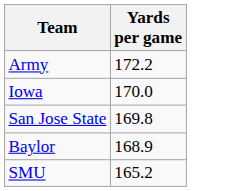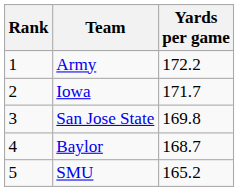+ column: Rank | 1 | 2 | 3 | 4 | 5
Iowa | Yards per game: 170.0 -> 171.7
Baylor | Yards per game: 168.9 -> 168.7
